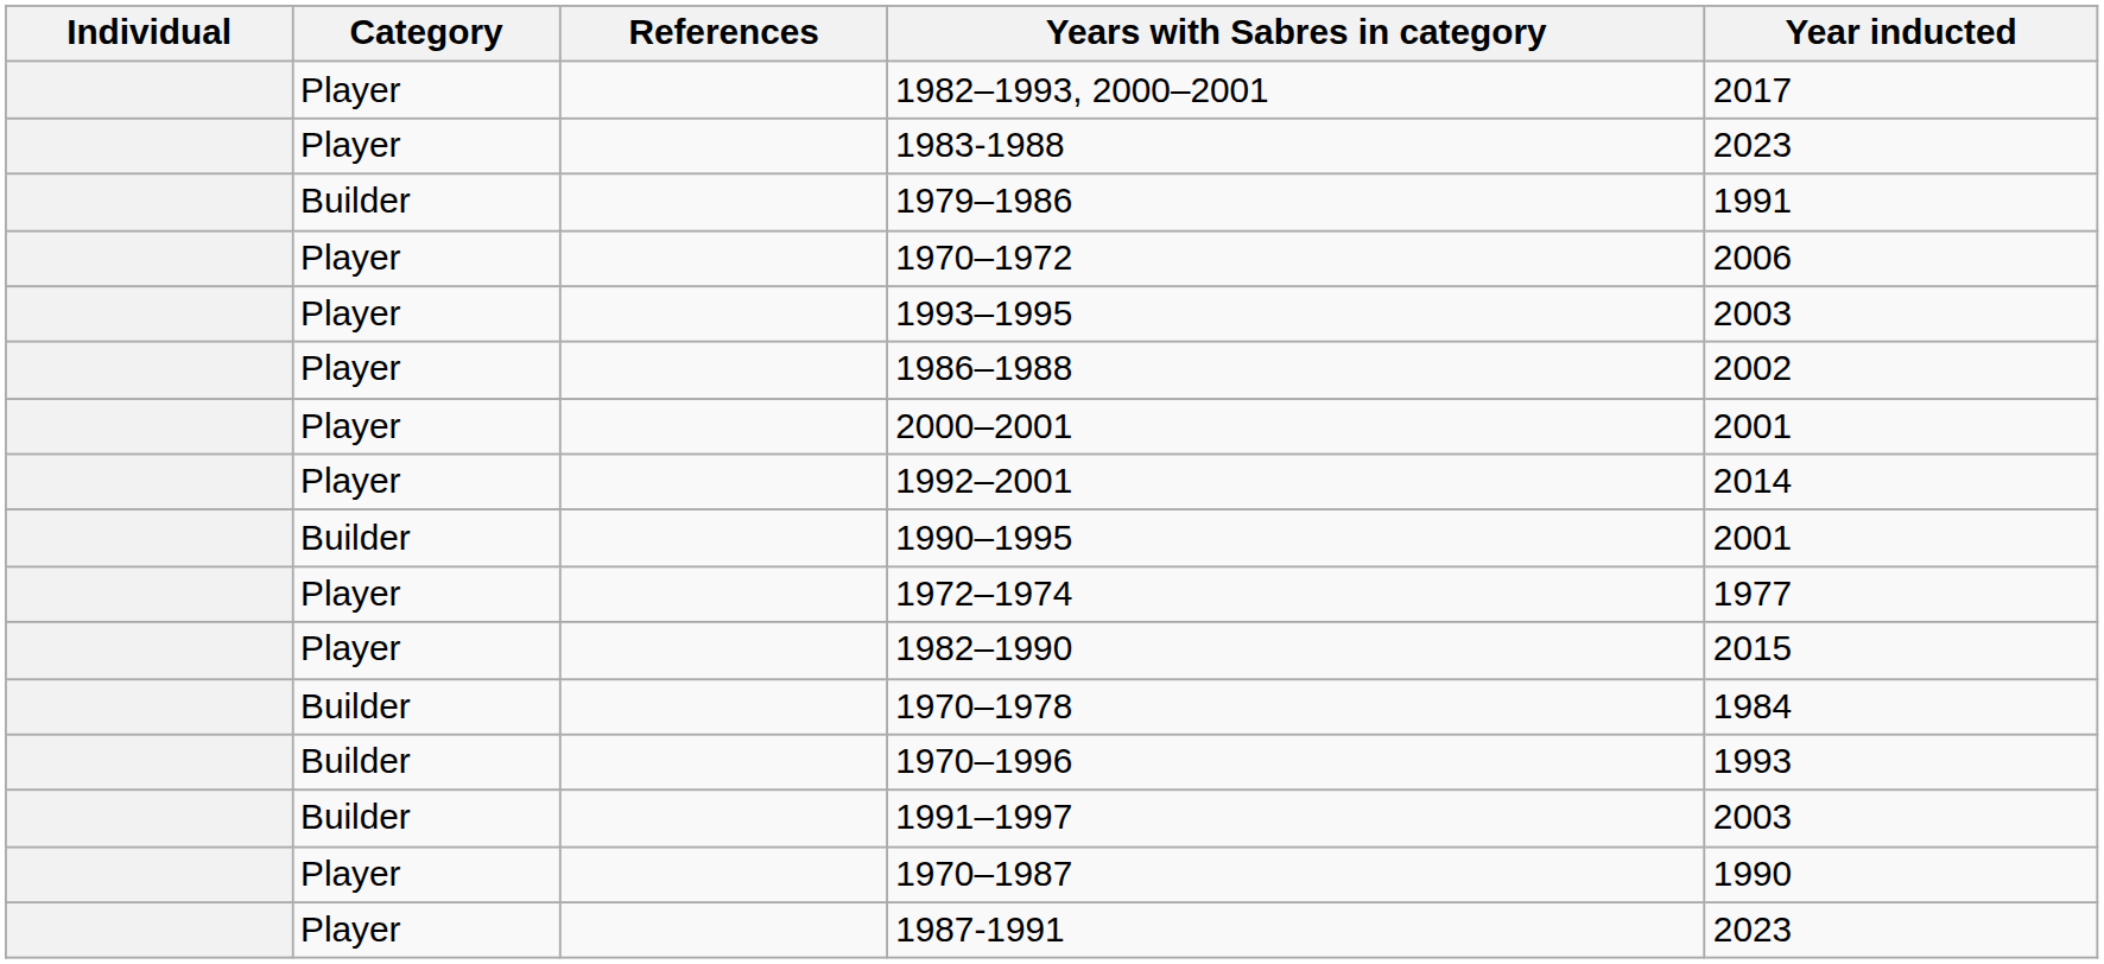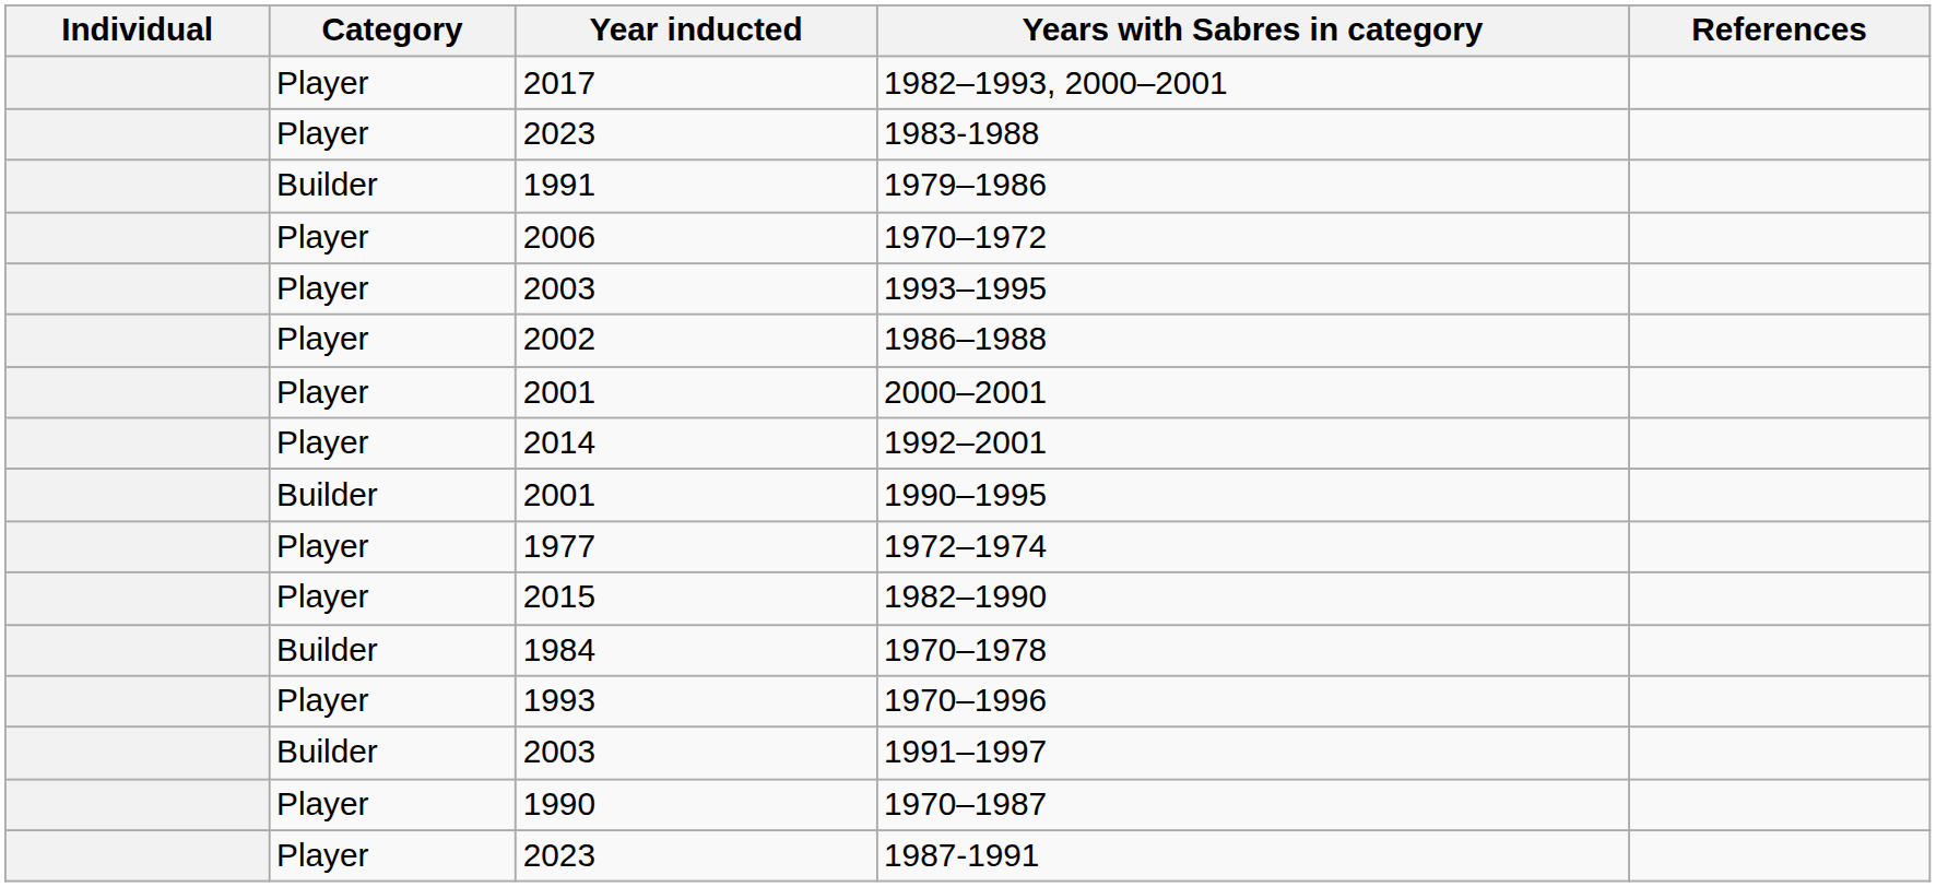columns swapped: Year inducted <-> References
1970–1996 | Category: Builder -> Player
